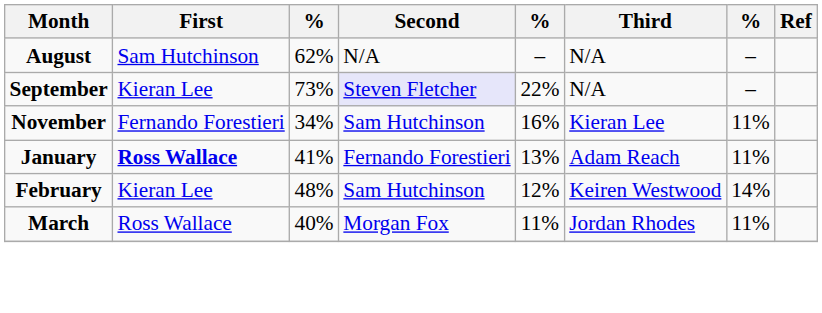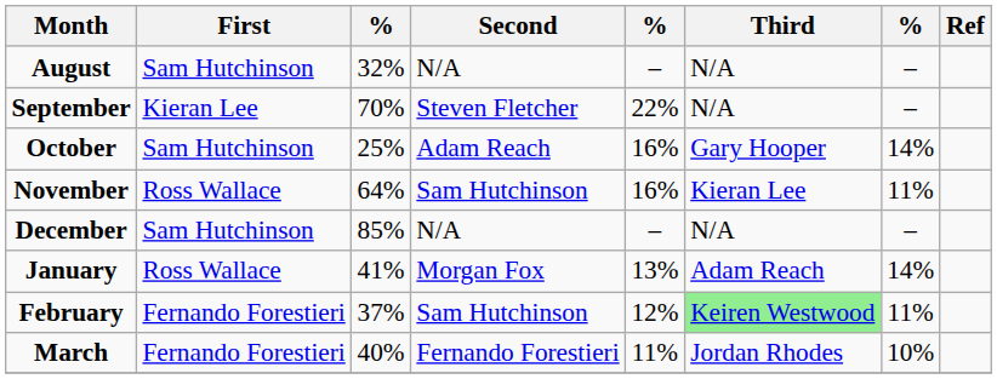August | column 3: 62% -> 32%
September | column 3: 73% -> 70%
September | Second: lavender background -> no background
+ row: October | Sam Hutchinson | 25% | Adam Reach | 16% | Gary Hooper | 14%
November | First: Fernando Forestieri -> Ross Wallace
November | column 3: 34% -> 64%
+ row: December | Sam Hutchinson | 85% | N/A | – | N/A | –
January | First: bold -> normal
January | Second: Fernando Forestieri -> Morgan Fox
January | column 7: 11% -> 14%
February | First: Kieran Lee -> Fernando Forestieri
February | column 3: 48% -> 37%
February | Third: no background -> lightgreen background
February | column 7: 14% -> 11%
March | First: Ross Wallace -> Fernando Forestieri
March | Second: Morgan Fox -> Fernando Forestieri
March | column 7: 11% -> 10%
